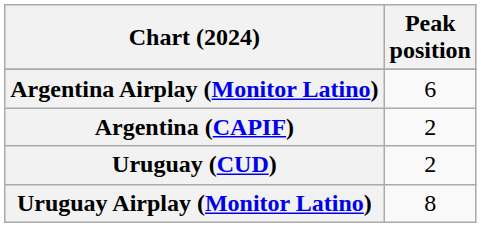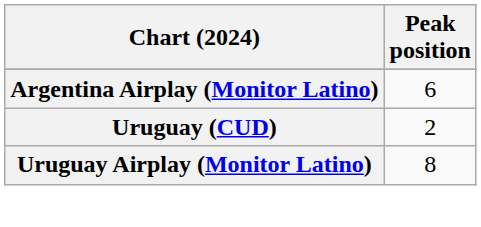- row: Argentina (CAPIF) | 2
